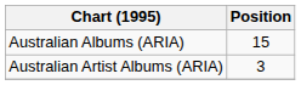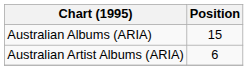Australian Artist Albums (ARIA) | Position: 3 -> 6
